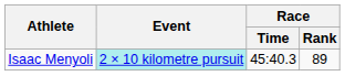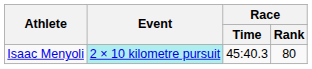Isaac Menyoli | Race / Rank: 89 -> 80
